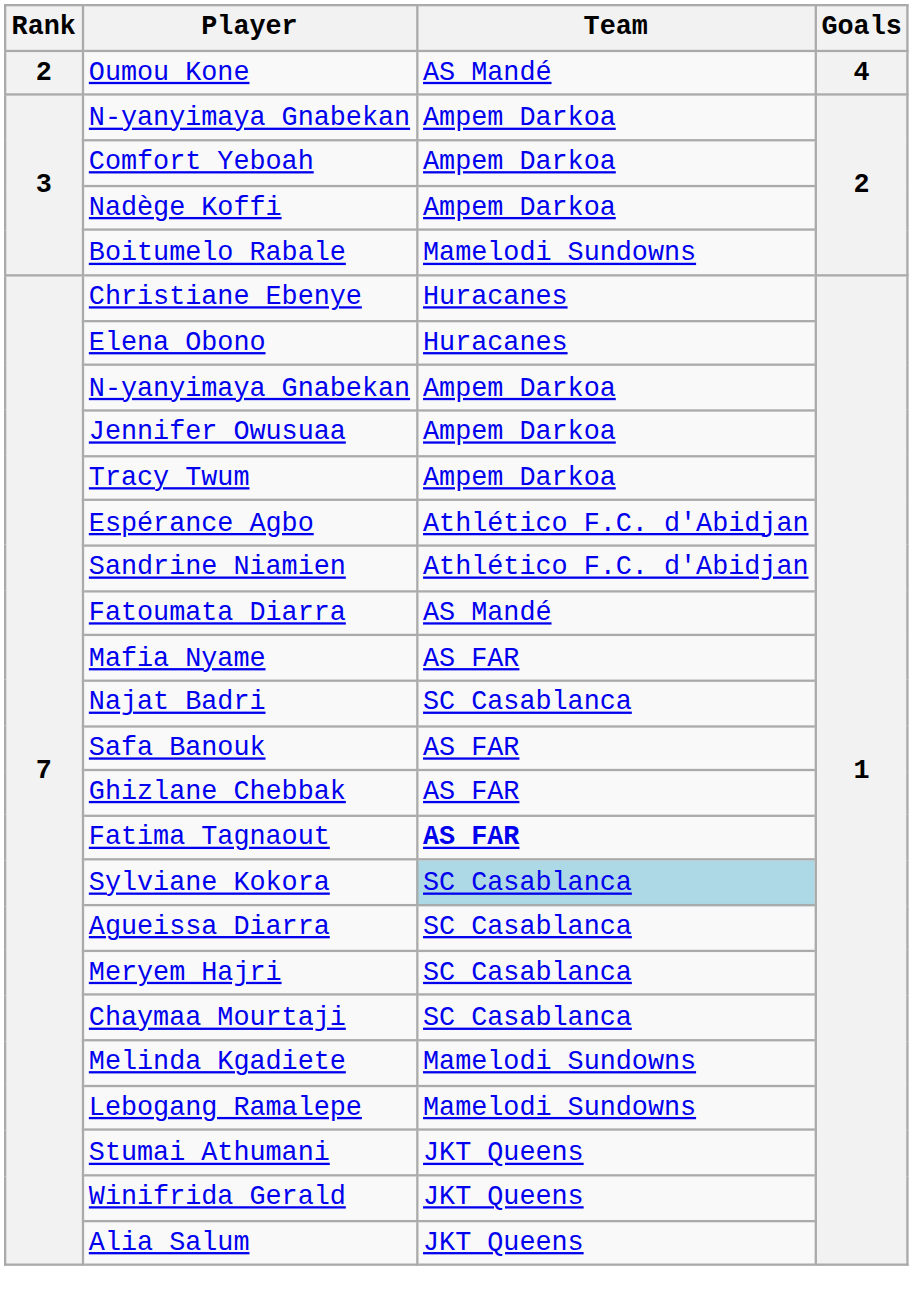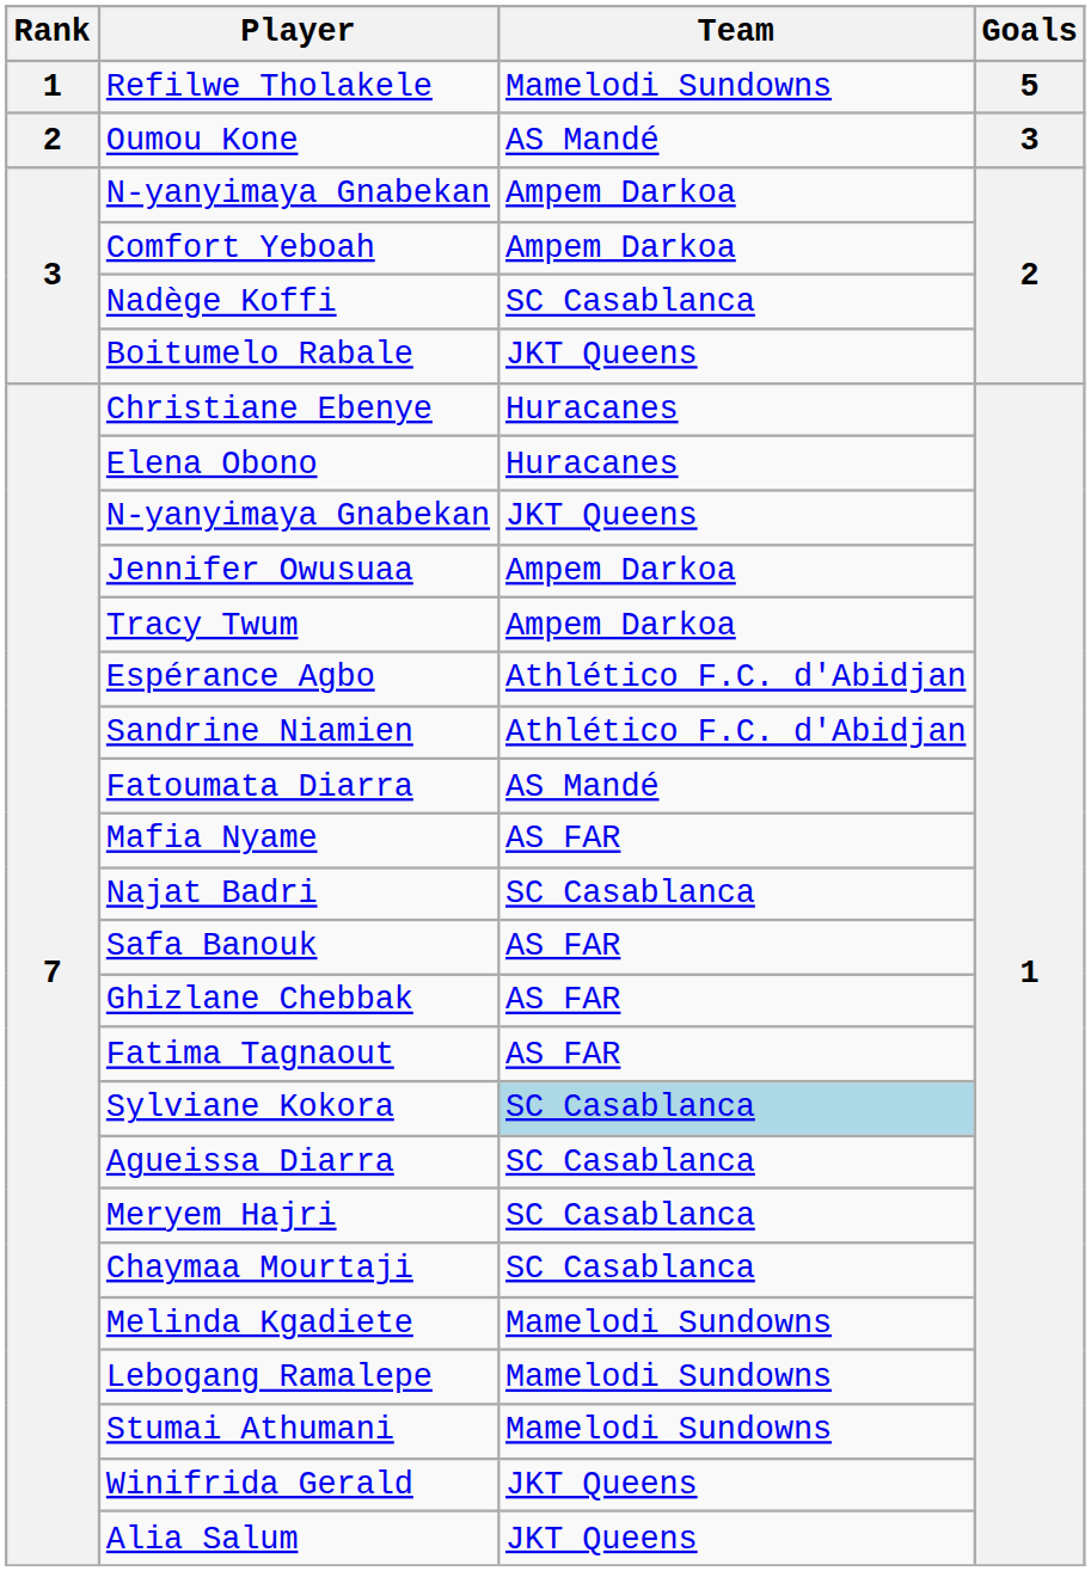+ row: 1 | Refilwe Tholakele | Mamelodi Sundowns | 5
Oumou Kone | Goals: 4 -> 3
Nadège Koffi | Team: Ampem Darkoa -> SC Casablanca
Boitumelo Rabale | Team: Mamelodi Sundowns -> JKT Queens
7 / N-yanyimaya Gnabekan | Team: Ampem Darkoa -> JKT Queens
Fatima Tagnaout | Team: bold -> normal
Stumai Athumani | Team: JKT Queens -> Mamelodi Sundowns
